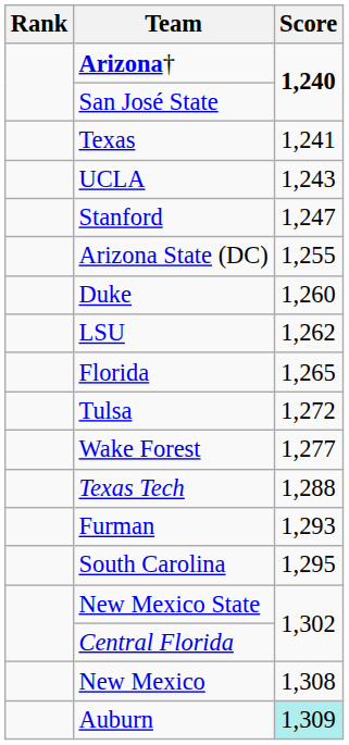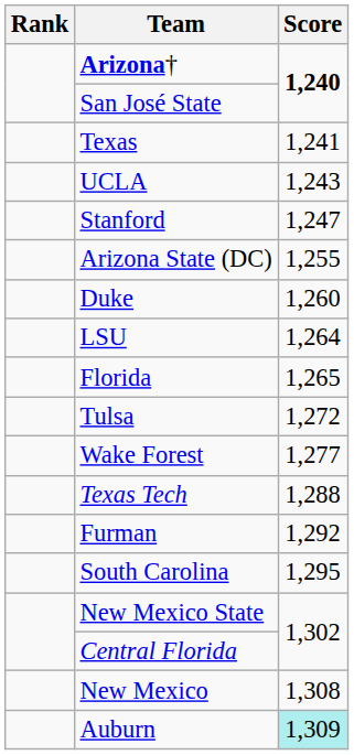LSU | Score: 1,262 -> 1,264
Furman | Score: 1,293 -> 1,292
